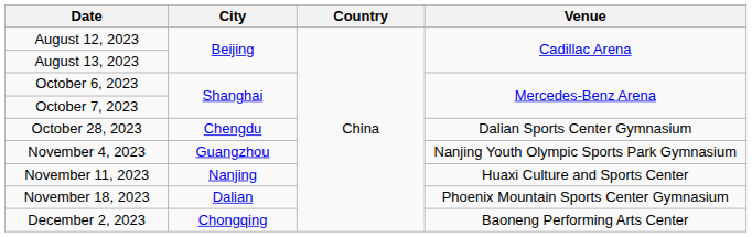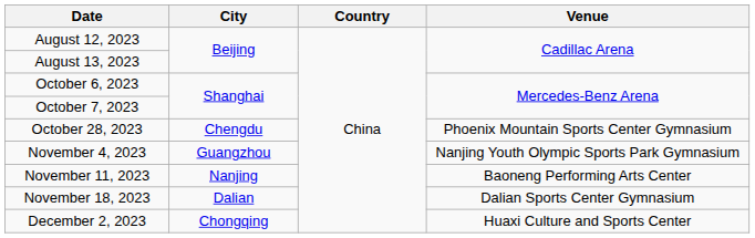October 28, 2023 | Venue: Dalian Sports Center Gymnasium -> Phoenix Mountain Sports Center Gymnasium
November 11, 2023 | Venue: Huaxi Culture and Sports Center -> Baoneng Performing Arts Center
November 18, 2023 | Venue: Phoenix Mountain Sports Center Gymnasium -> Dalian Sports Center Gymnasium
December 2, 2023 | Venue: Baoneng Performing Arts Center -> Huaxi Culture and Sports Center
